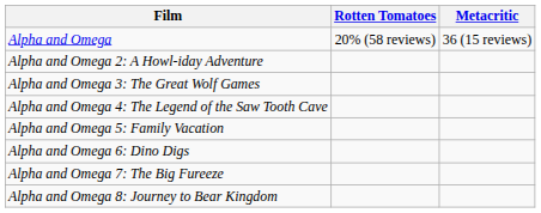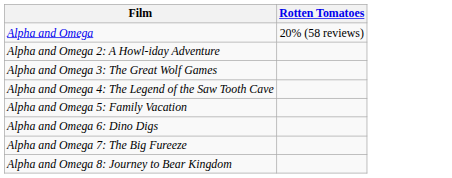- column: Metacritic | 36 (15 reviews)
